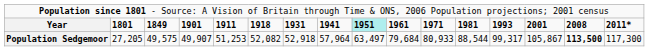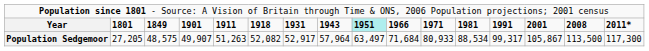Year | column 8: 1941 -> 1943
Year | column 10: 1961 -> 1966
Year | column 13: 1993 -> 1991
Population Sedgemoor | column 3: 49,575 -> 48,575
Population Sedgemoor | column 5: 51,253 -> 51,263
Population Sedgemoor | column 7: 52,918 -> 52,917
Population Sedgemoor | column 10: 79,684 -> 71,684
Population Sedgemoor | column 12: 88,544 -> 88,534
Population Sedgemoor | column 15: bold -> normal
